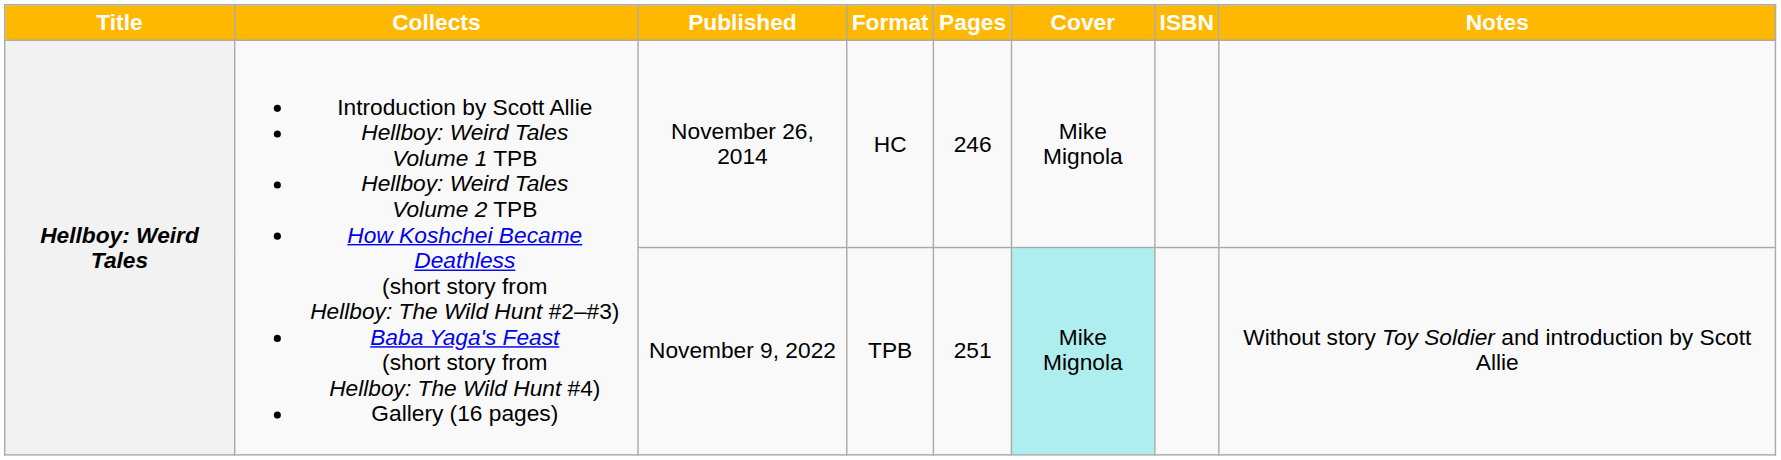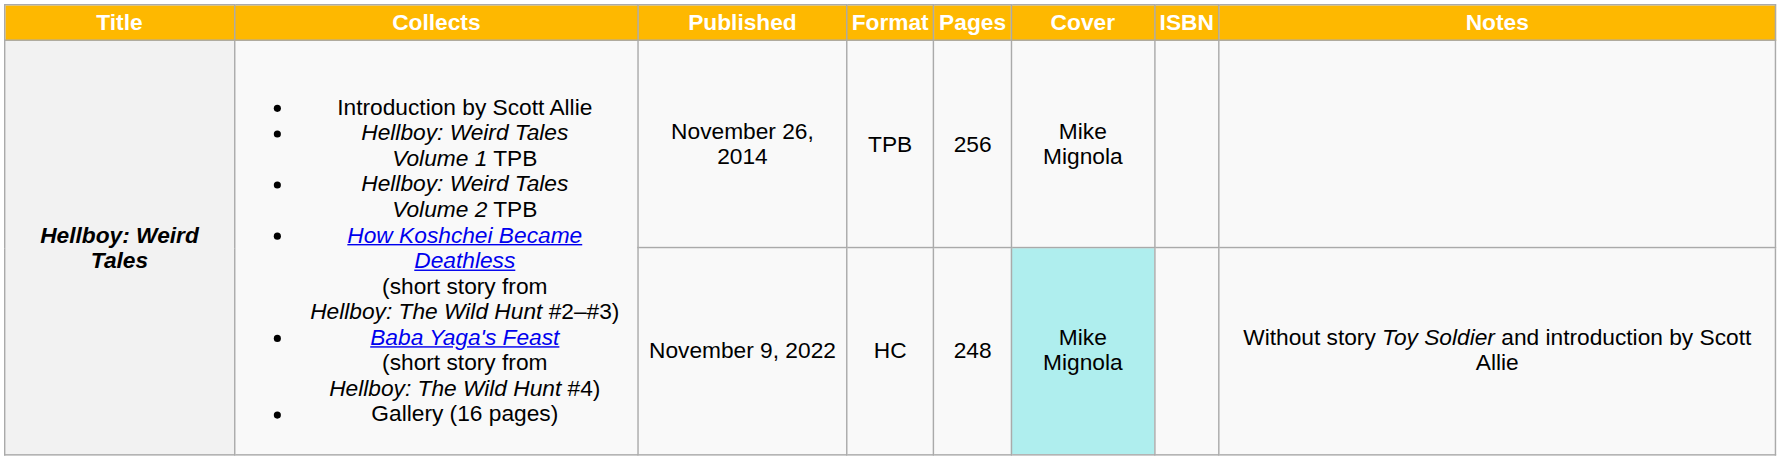November 26, 2014 | Format: HC -> TPB
November 26, 2014 | Pages: 246 -> 256
November 9, 2022 | Format: TPB -> HC
November 9, 2022 | Pages: 251 -> 248
